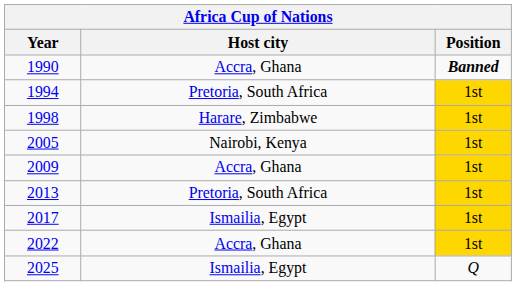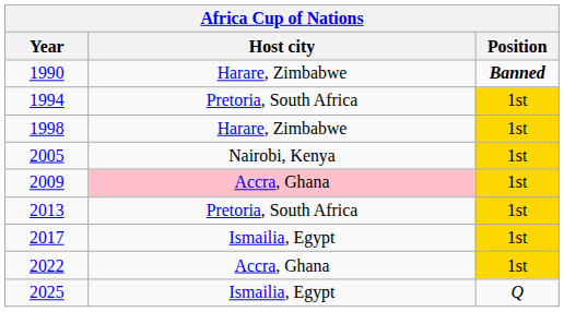1990 | Host city: Accra, Ghana -> Harare, Zimbabwe
2009 | Host city: no background -> pink background
